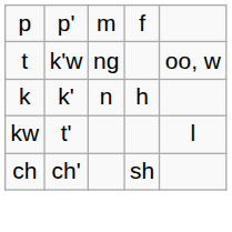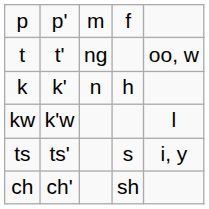t | column 2: k'w -> t'
kw | column 2: t' -> k'w
+ row: ts | ts' | s | i, y
